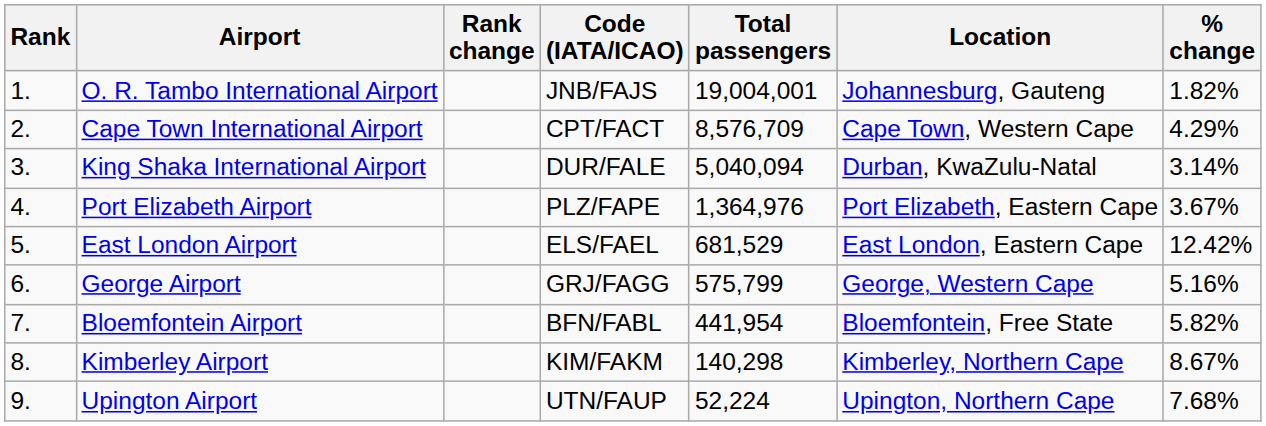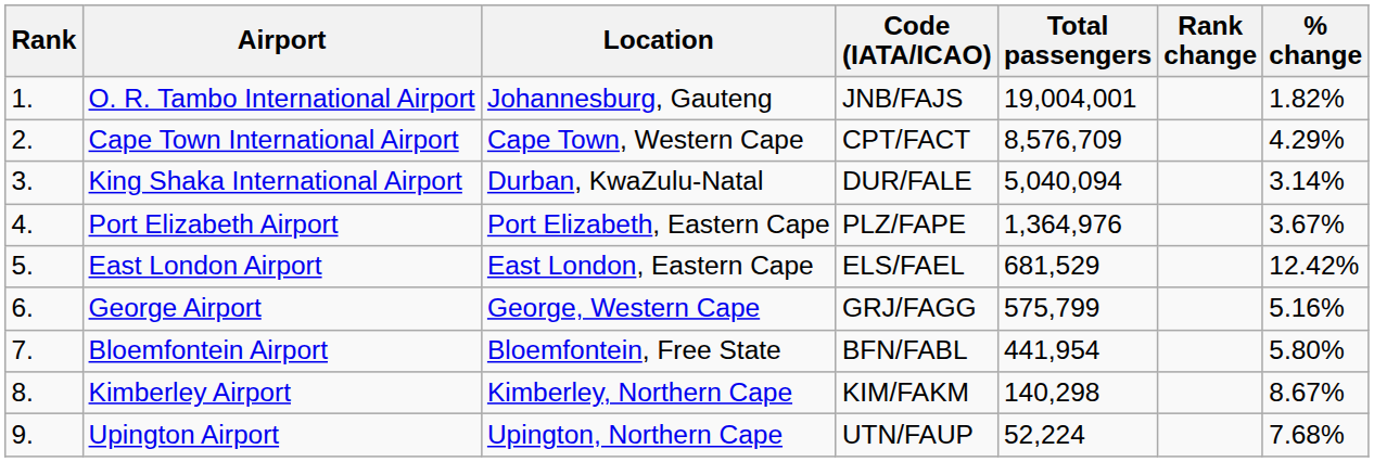columns swapped: Location <-> Rank change
Bloemfontein Airport | % change: 5.82% -> 5.80%
